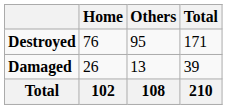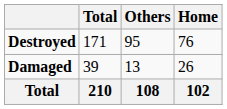columns swapped: Home <-> Total
